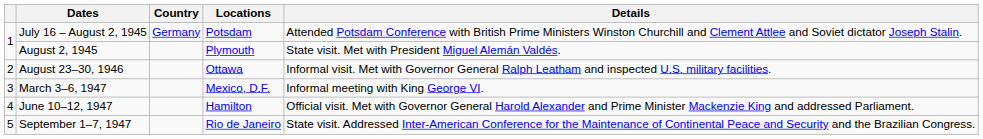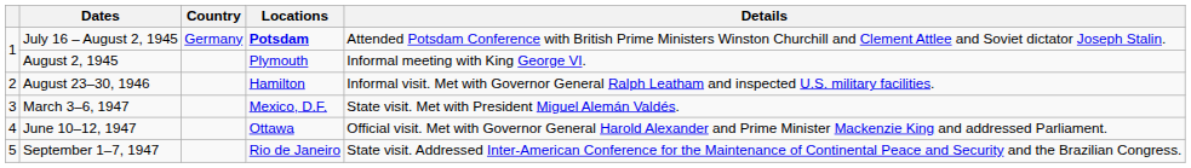July 16 – August 2, 1945 | Locations: normal -> bold
August 2, 1945 | Details: State visit. Met with President Miguel Alemán Valdés. -> Informal meeting with King George VI.
August 23–30, 1946 | Locations: Ottawa -> Hamilton
March 3–6, 1947 | Details: Informal meeting with King George VI. -> State visit. Met with President Miguel Alemán Valdés.
June 10–12, 1947 | Locations: Hamilton -> Ottawa
